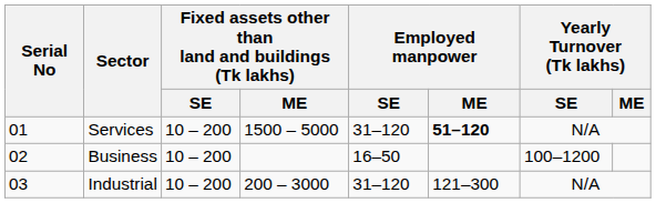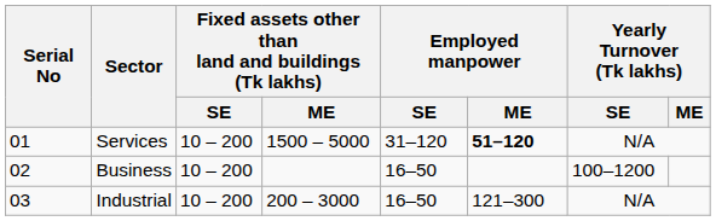Industrial | Employed manpower / SE: 31–120 -> 16–50
